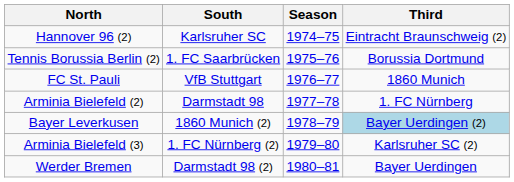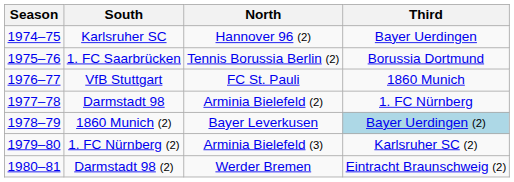columns swapped: Season <-> North
Karlsruher SC | Third: Eintracht Braunschweig (2) -> Bayer Uerdingen
Darmstadt 98 (2) | Third: Bayer Uerdingen -> Eintracht Braunschweig (2)
